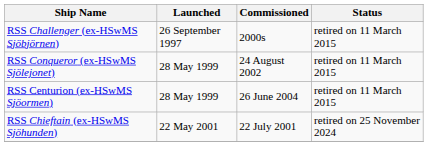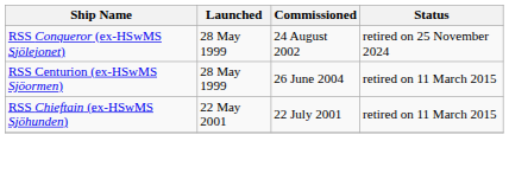- row: RSS Challenger (ex-HSwMS Sjöbjörnen) | 26 September 1997 | 2000s | retired on 11 March 2015
RSS Conqueror (ex-HSwMS Sjölejonet) | Status: retired on 11 March 2015 -> retired on 25 November 2024
RSS Chieftain (ex-HSwMS Sjöhunden) | Status: retired on 25 November 2024 -> retired on 11 March 2015
